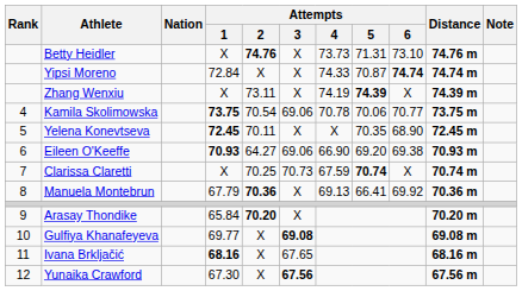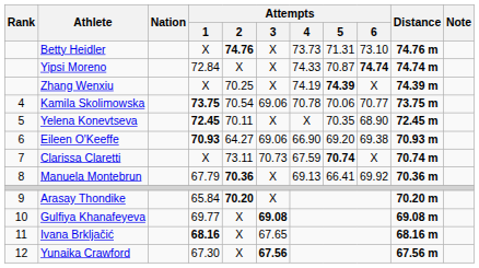Zhang Wenxiu | Attempts / 2: 73.11 -> 70.25
Clarissa Claretti | Attempts / 2: 70.25 -> 73.11
